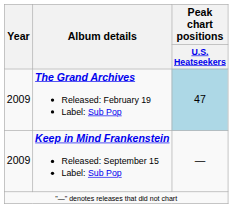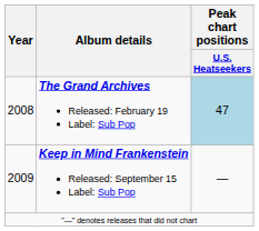The Grand Archives Released: February 19 Label: Sub Pop | Year: 2009 -> 2008
